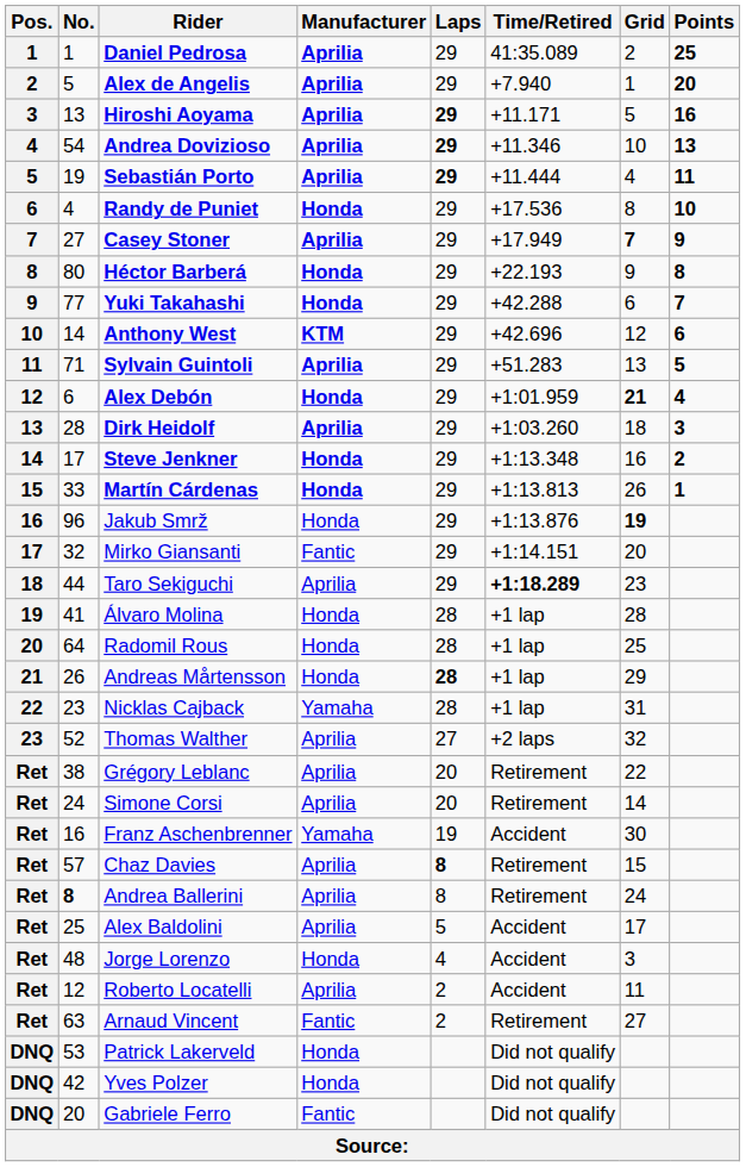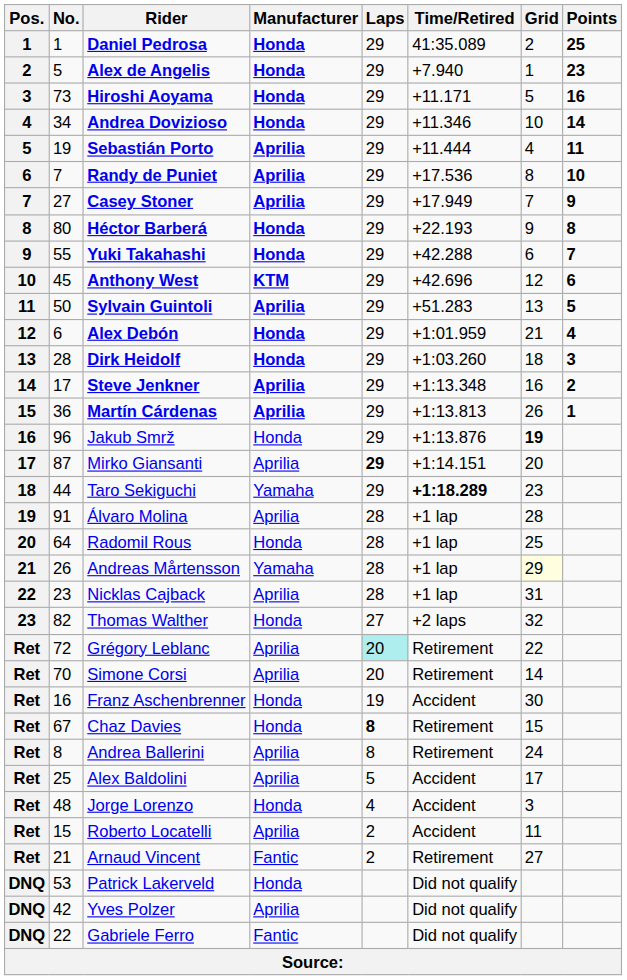Daniel Pedrosa | Manufacturer: Aprilia -> Honda
Alex de Angelis | Manufacturer: Aprilia -> Honda
Alex de Angelis | Points: 20 -> 23
Hiroshi Aoyama | No.: 13 -> 73
Hiroshi Aoyama | Manufacturer: Aprilia -> Honda
Hiroshi Aoyama | Laps: bold -> normal
Andrea Dovizioso | No.: 54 -> 34
Andrea Dovizioso | Manufacturer: Aprilia -> Honda
Andrea Dovizioso | Laps: bold -> normal
Andrea Dovizioso | Points: 13 -> 14
Sebastián Porto | Laps: bold -> normal
Randy de Puniet | No.: 4 -> 7
Randy de Puniet | Manufacturer: Honda -> Aprilia
Casey Stoner | Grid: bold -> normal
Yuki Takahashi | No.: 77 -> 55
Anthony West | No.: 14 -> 45
Sylvain Guintoli | No.: 71 -> 50
Alex Debón | Grid: bold -> normal
Dirk Heidolf | Manufacturer: Aprilia -> Honda
Steve Jenkner | Manufacturer: Honda -> Aprilia
Martín Cárdenas | No.: 33 -> 36
Martín Cárdenas | Manufacturer: Honda -> Aprilia
Mirko Giansanti | No.: 32 -> 87
Mirko Giansanti | Manufacturer: Fantic -> Aprilia
Mirko Giansanti | Laps: normal -> bold
Taro Sekiguchi | Manufacturer: Aprilia -> Yamaha
Álvaro Molina | No.: 41 -> 91
Álvaro Molina | Manufacturer: Honda -> Aprilia
Andreas Mårtensson | Manufacturer: Honda -> Yamaha
Andreas Mårtensson | Laps: bold -> normal
Andreas Mårtensson | Grid: no background -> lightyellow background
Nicklas Cajback | Manufacturer: Yamaha -> Aprilia
Thomas Walther | No.: 52 -> 82
Thomas Walther | Manufacturer: Aprilia -> Honda
Grégory Leblanc | No.: 38 -> 72
Grégory Leblanc | Laps: no background -> paleturquoise background
Simone Corsi | No.: 24 -> 70
Franz Aschenbrenner | Manufacturer: Yamaha -> Honda
Chaz Davies | No.: 57 -> 67
Chaz Davies | Manufacturer: Aprilia -> Honda
Andrea Ballerini | No.: bold -> normal
Roberto Locatelli | No.: 12 -> 15
Arnaud Vincent | No.: 63 -> 21
Yves Polzer | Manufacturer: Honda -> Aprilia
Gabriele Ferro | No.: 20 -> 22
